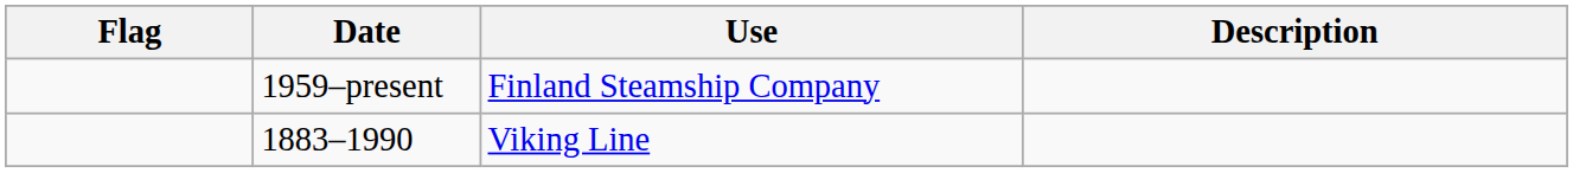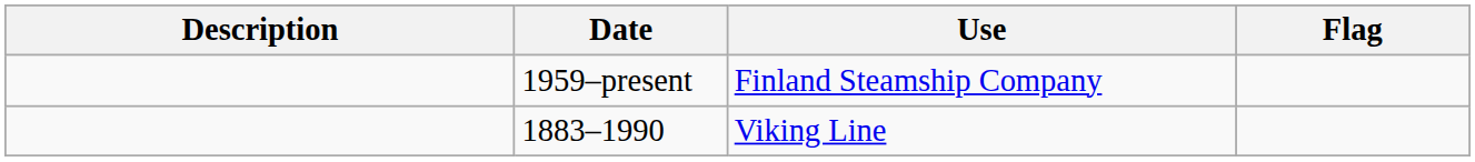columns swapped: Flag <-> Description
